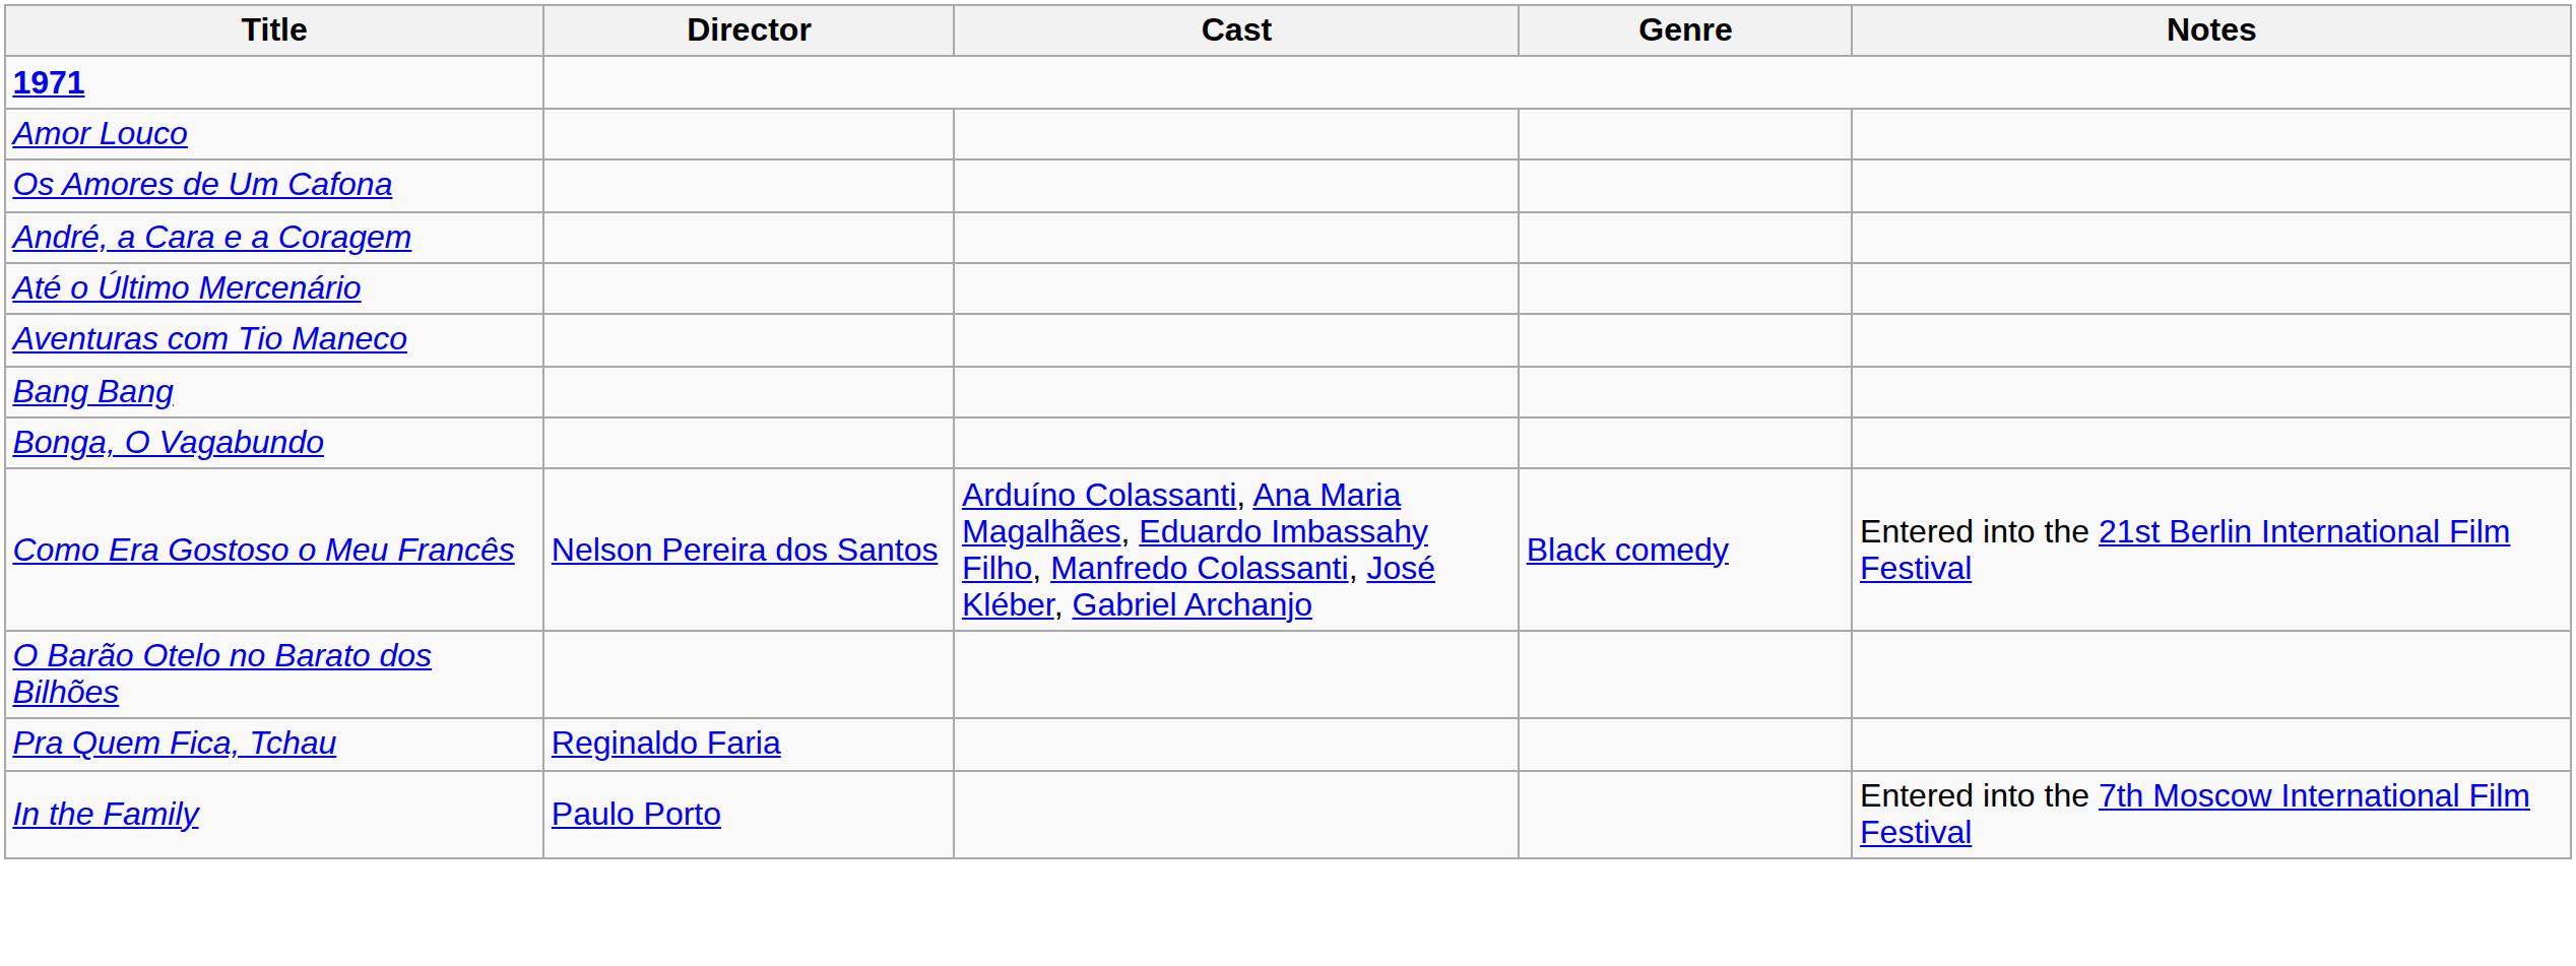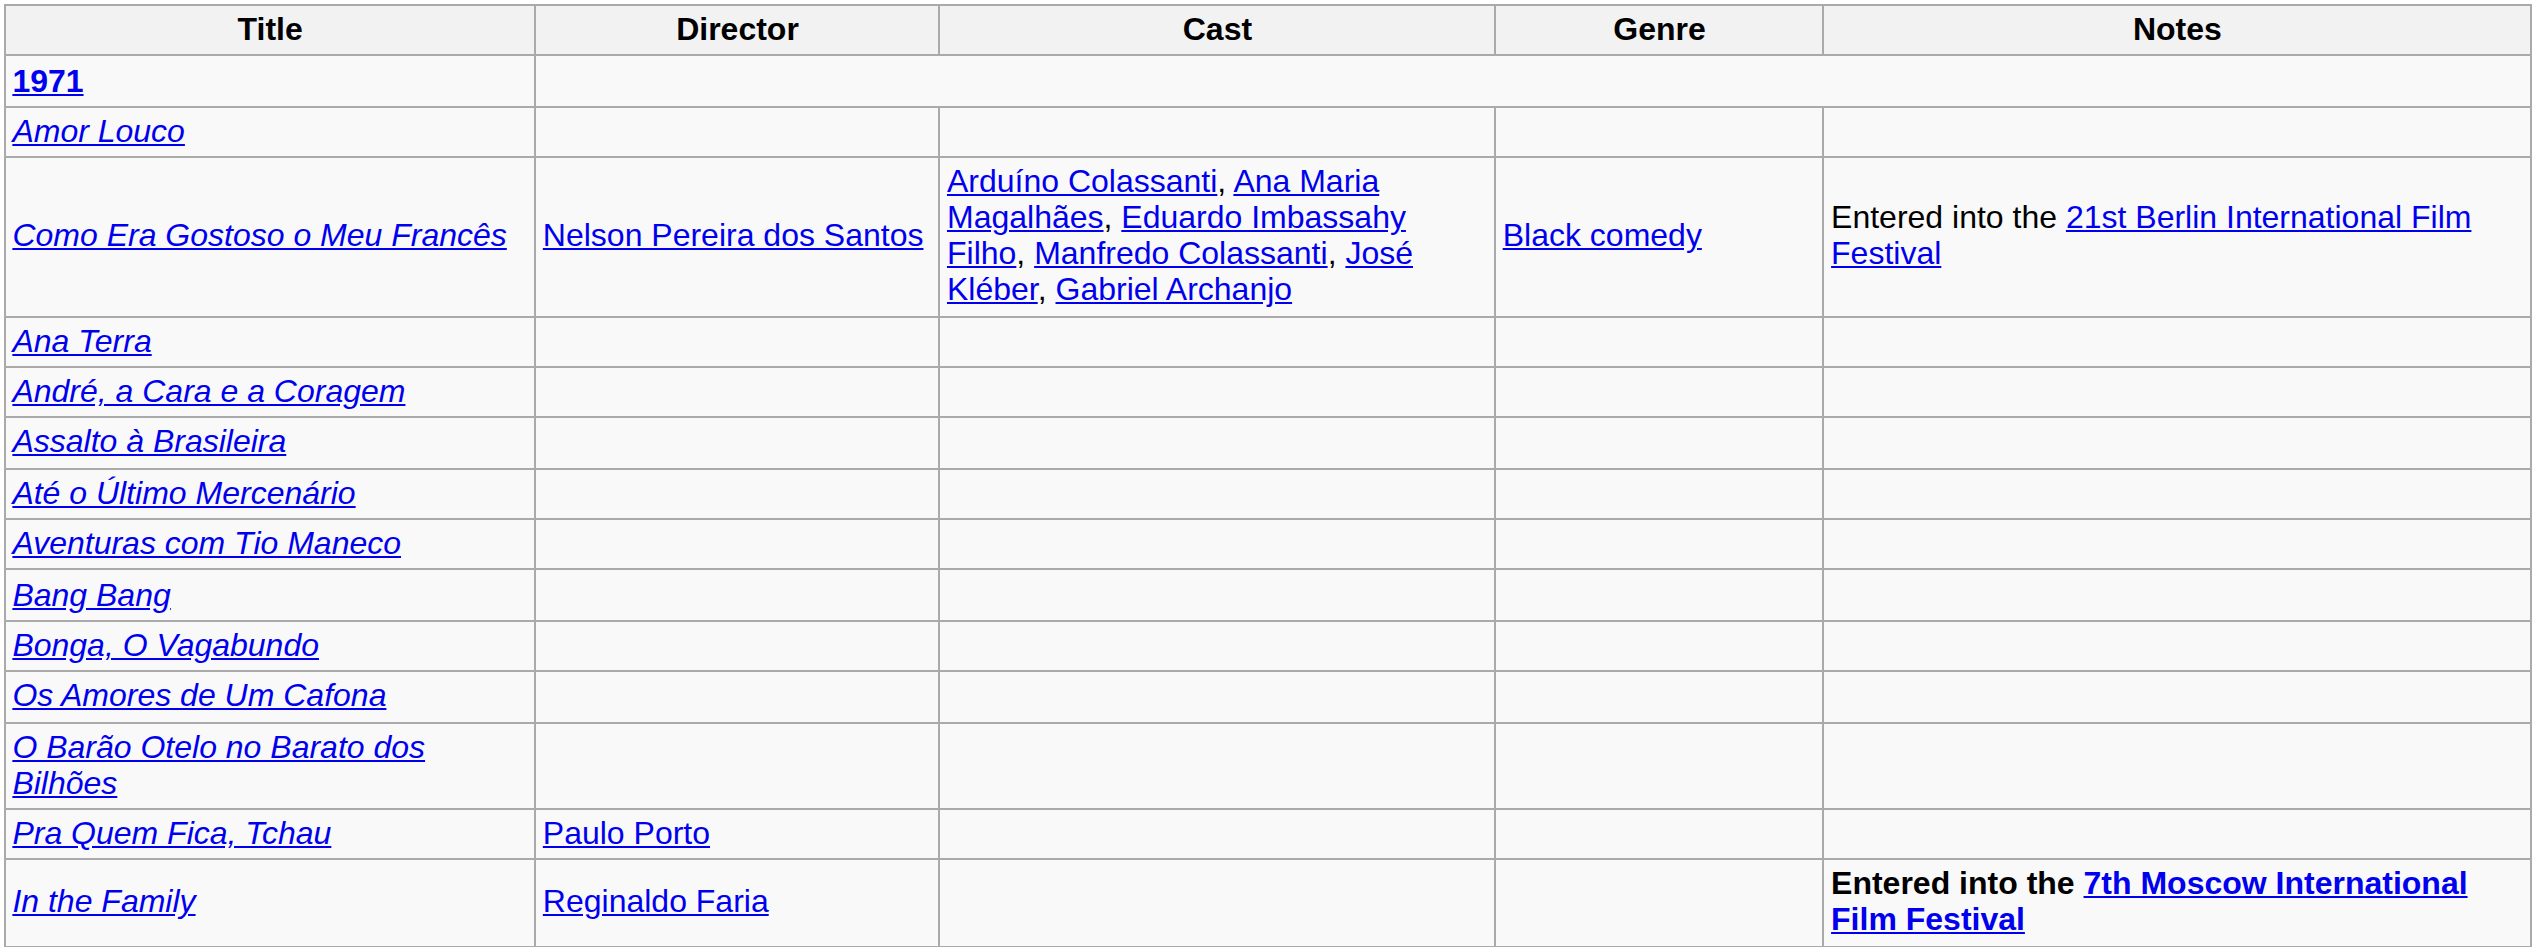rows swapped: Os Amores de Um Cafona <-> Como Era Gostoso o Meu Francês
+ row: Ana Terra
+ row: Assalto à Brasileira
Pra Quem Fica, Tchau | Director: Reginaldo Faria -> Paulo Porto
In the Family | Director: Paulo Porto -> Reginaldo Faria
In the Family | Notes: normal -> bold
